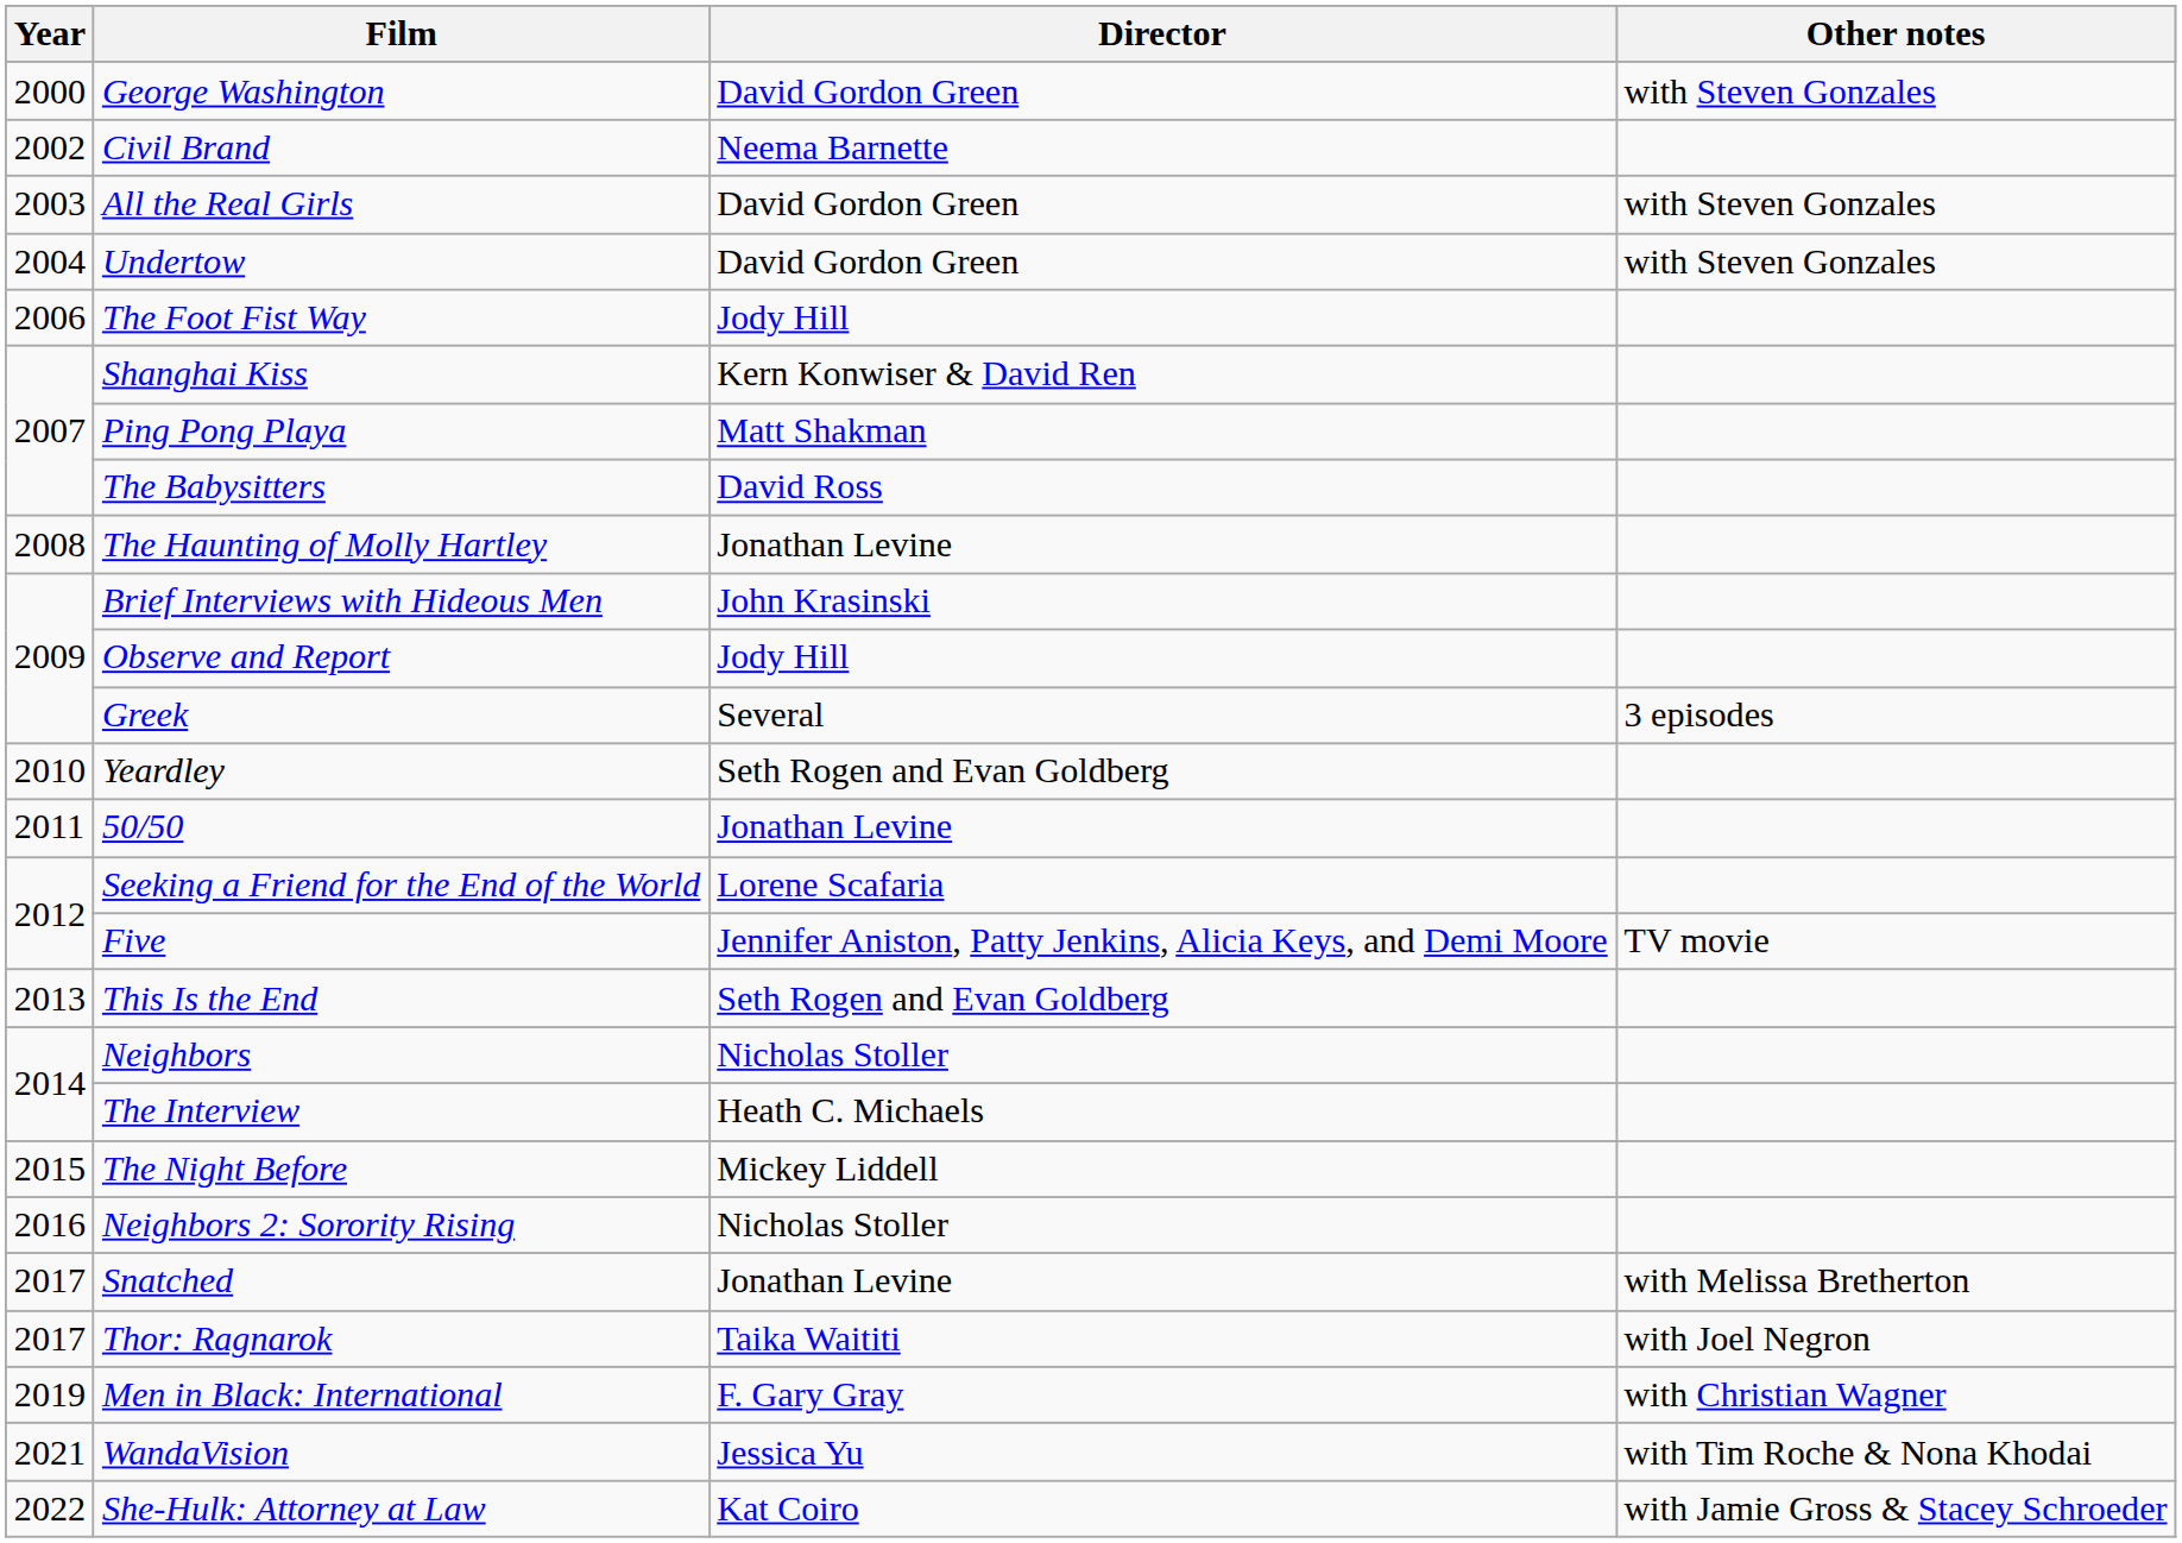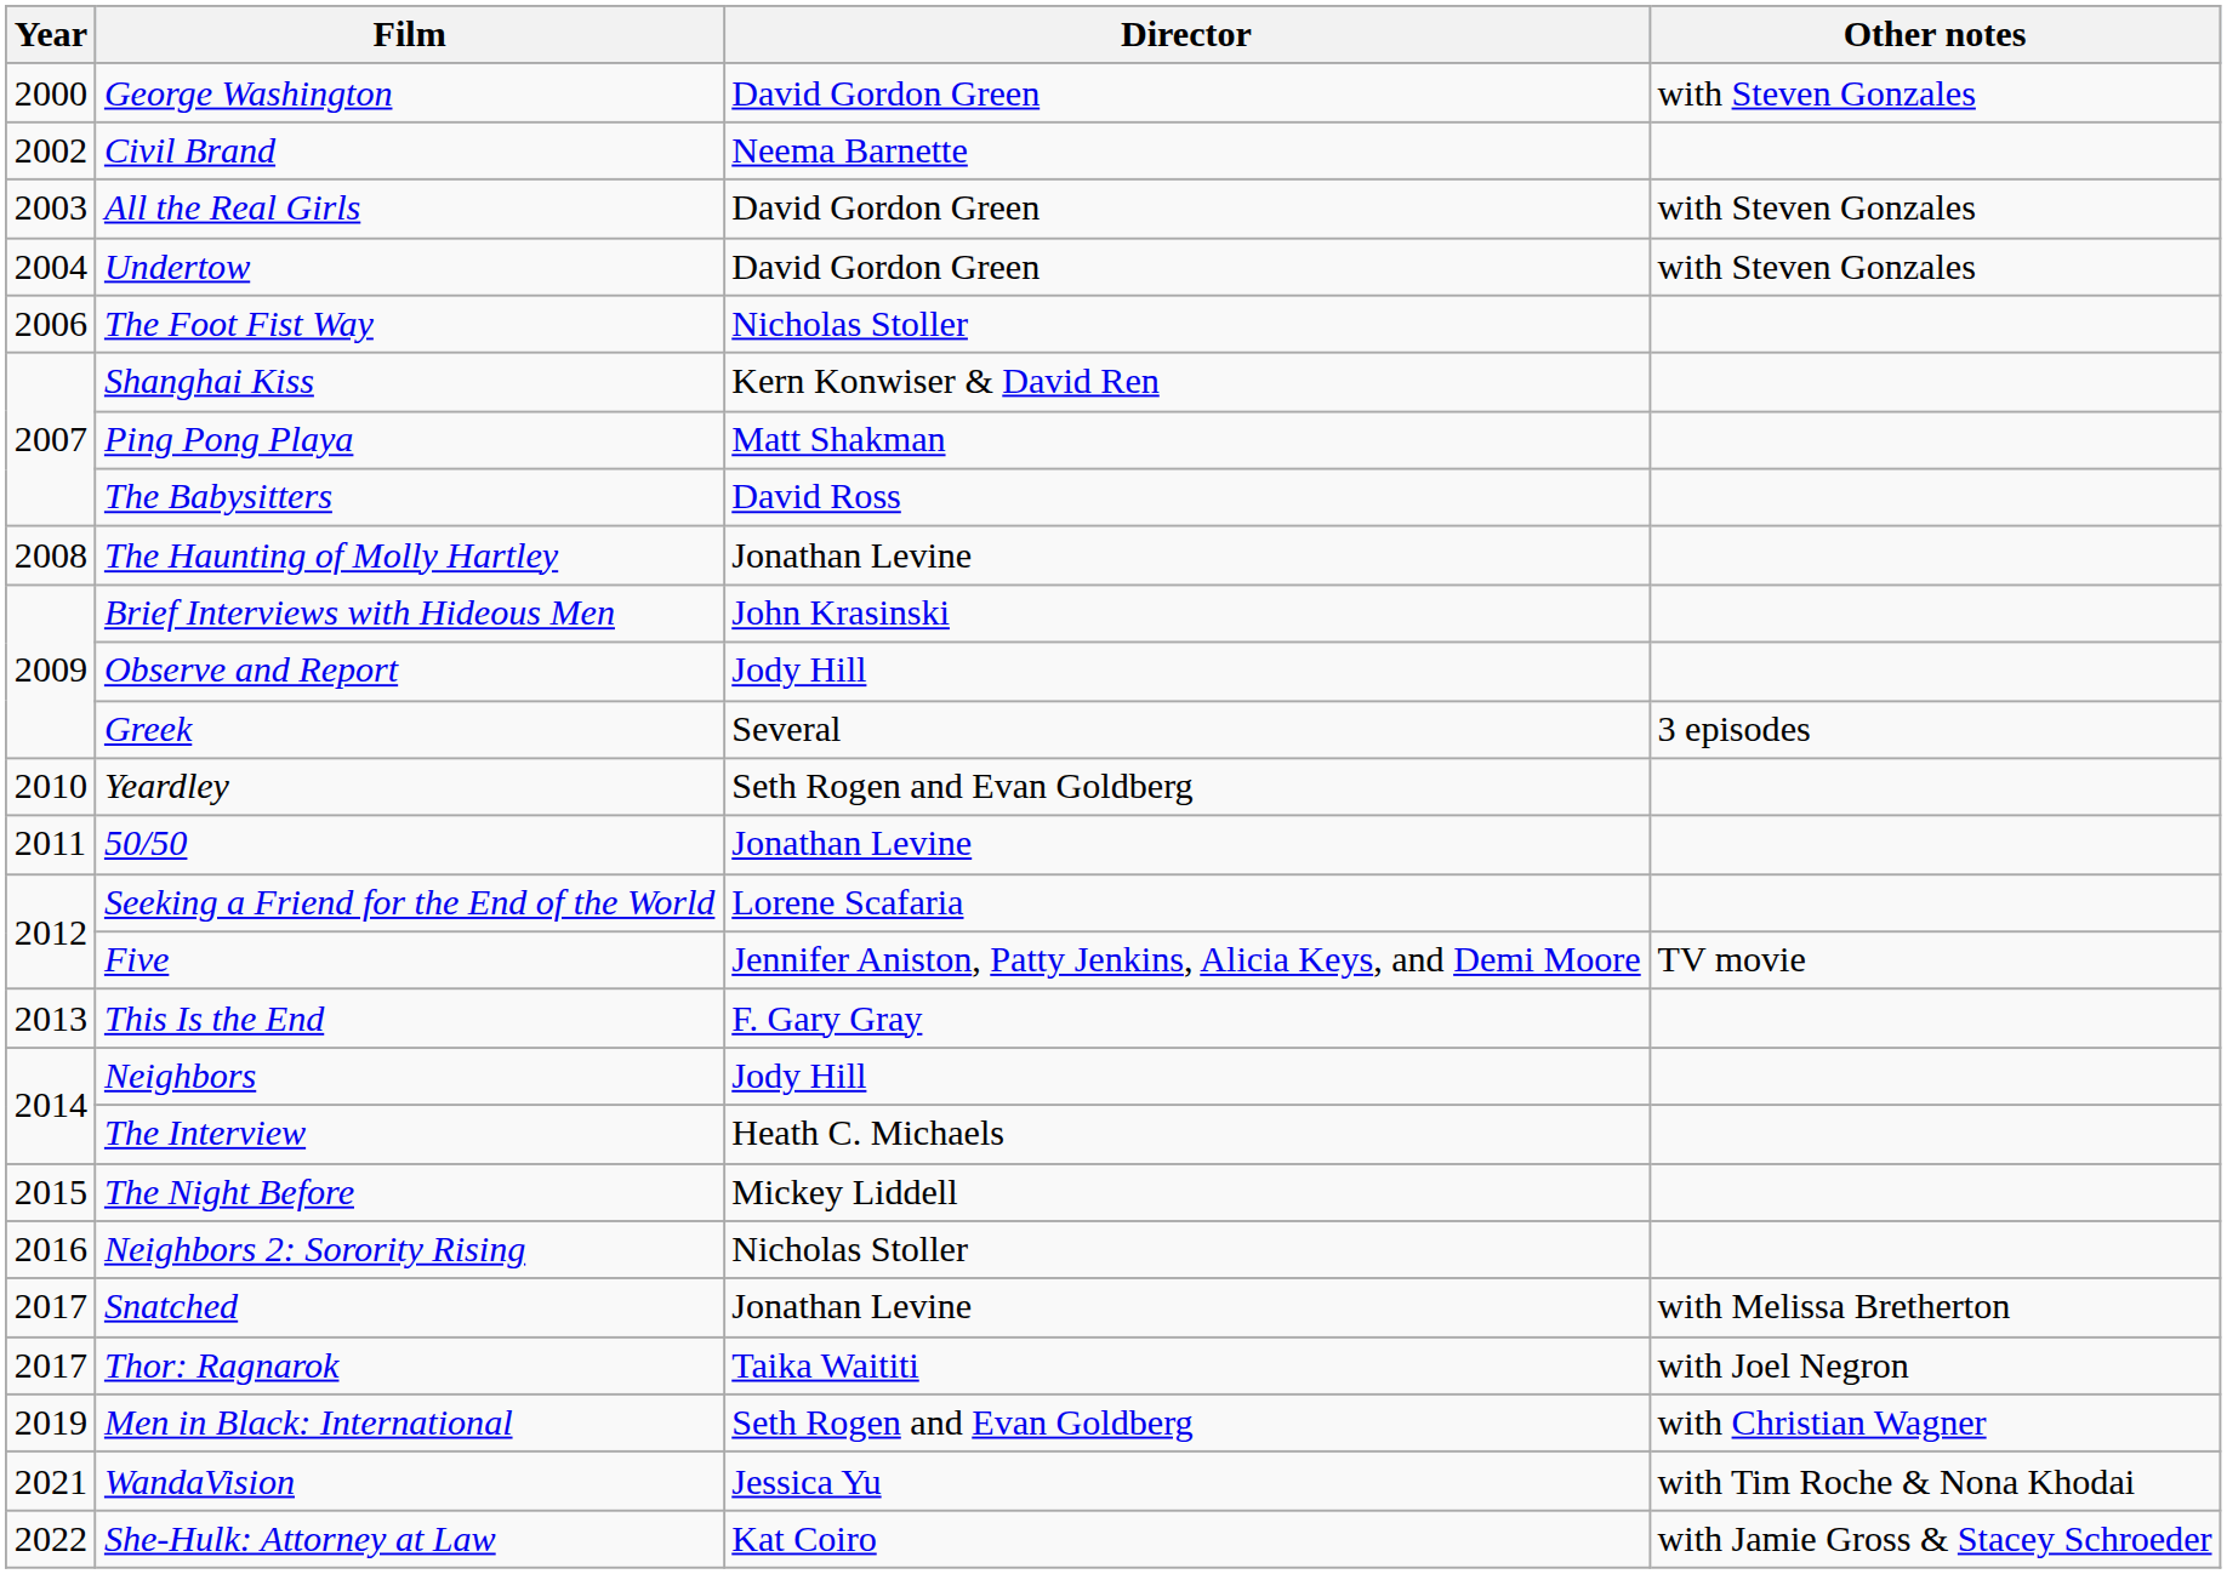The Foot Fist Way | Director: Jody Hill -> Nicholas Stoller
This Is the End | Director: Seth Rogen and Evan Goldberg -> F. Gary Gray
Neighbors | Director: Nicholas Stoller -> Jody Hill
Men in Black: International | Director: F. Gary Gray -> Seth Rogen and Evan Goldberg
